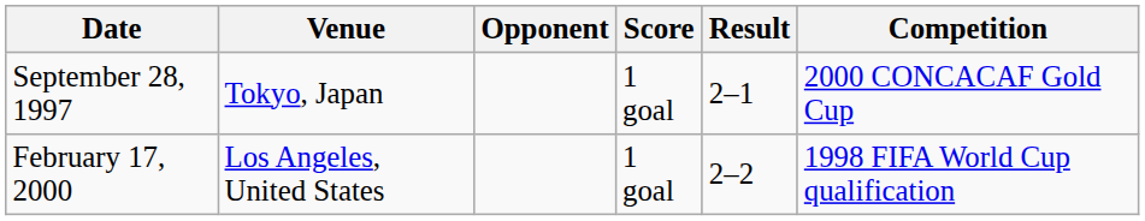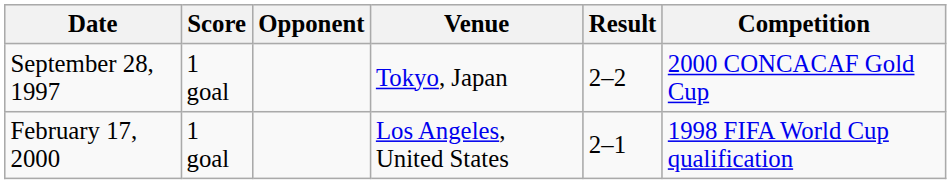columns swapped: Venue <-> Score
September 28, 1997 | Result: 2–1 -> 2–2
February 17, 2000 | Result: 2–2 -> 2–1
